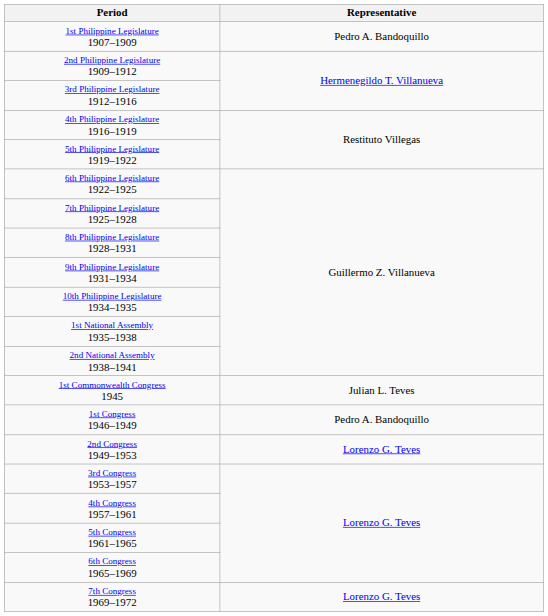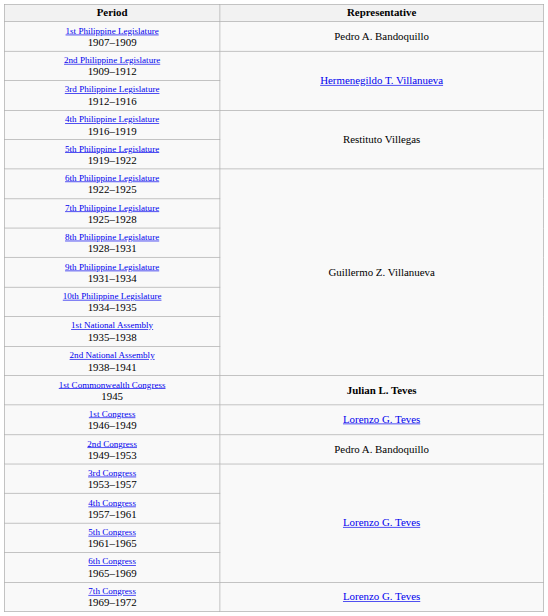1st Commonwealth Congress 1945 | Representative: normal -> bold
1st Congress 1946–1949 | Representative: Pedro A. Bandoquillo -> Lorenzo G. Teves
2nd Congress 1949–1953 | Representative: Lorenzo G. Teves -> Pedro A. Bandoquillo
